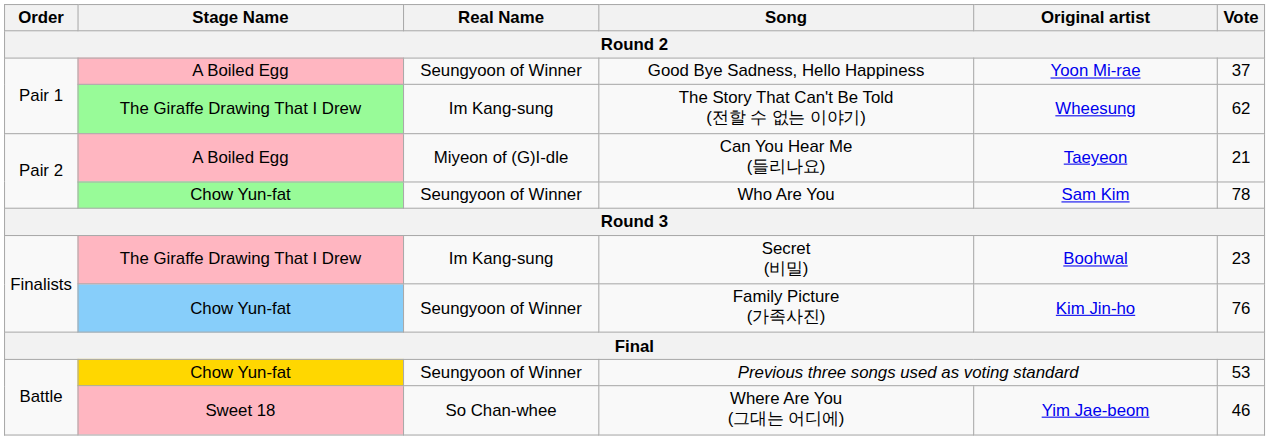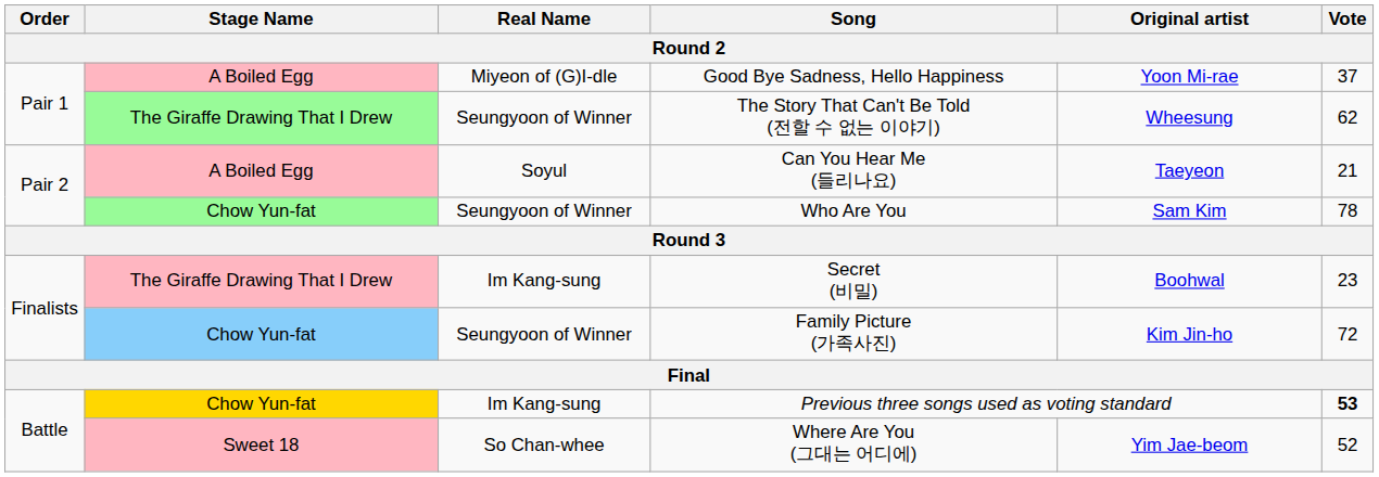Good Bye Sadness, Hello Happiness | Real Name: Seungyoon of Winner -> Miyeon of (G)I-dle
The Story That Can't Be Told (전할 수 없는 이야기) | Real Name: Im Kang-sung -> Seungyoon of Winner
Can You Hear Me (들리나요) | Real Name: Miyeon of (G)I-dle -> Soyul
Family Picture (가족사진) | Vote: 76 -> 72
Previous three songs used as voting standard | Real Name: Seungyoon of Winner -> Im Kang-sung
Previous three songs used as voting standard | Vote: normal -> bold
Where Are You (그대는 어디에) | Vote: 46 -> 52
